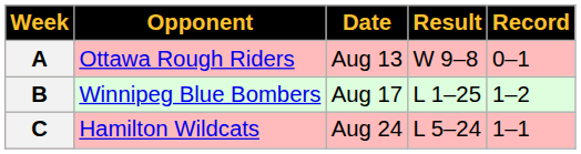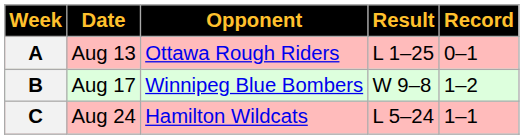columns swapped: Date <-> Opponent
A | Result: W 9–8 -> L 1–25
B | Result: L 1–25 -> W 9–8
